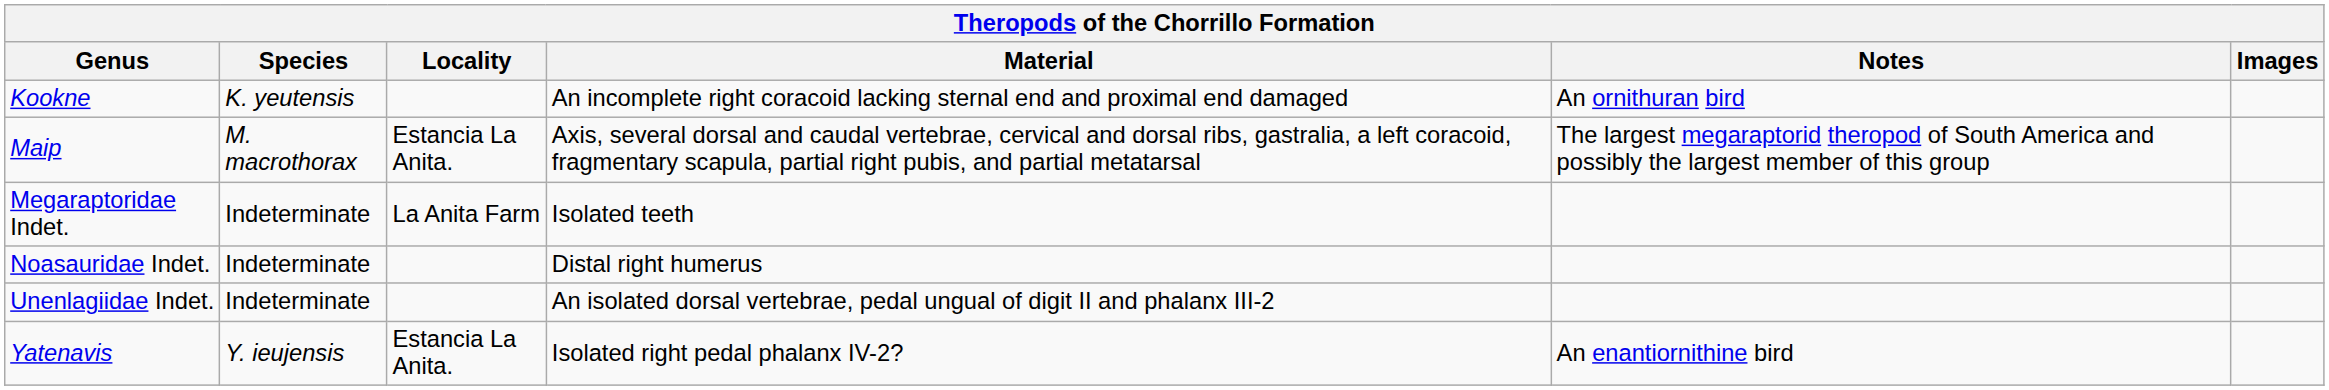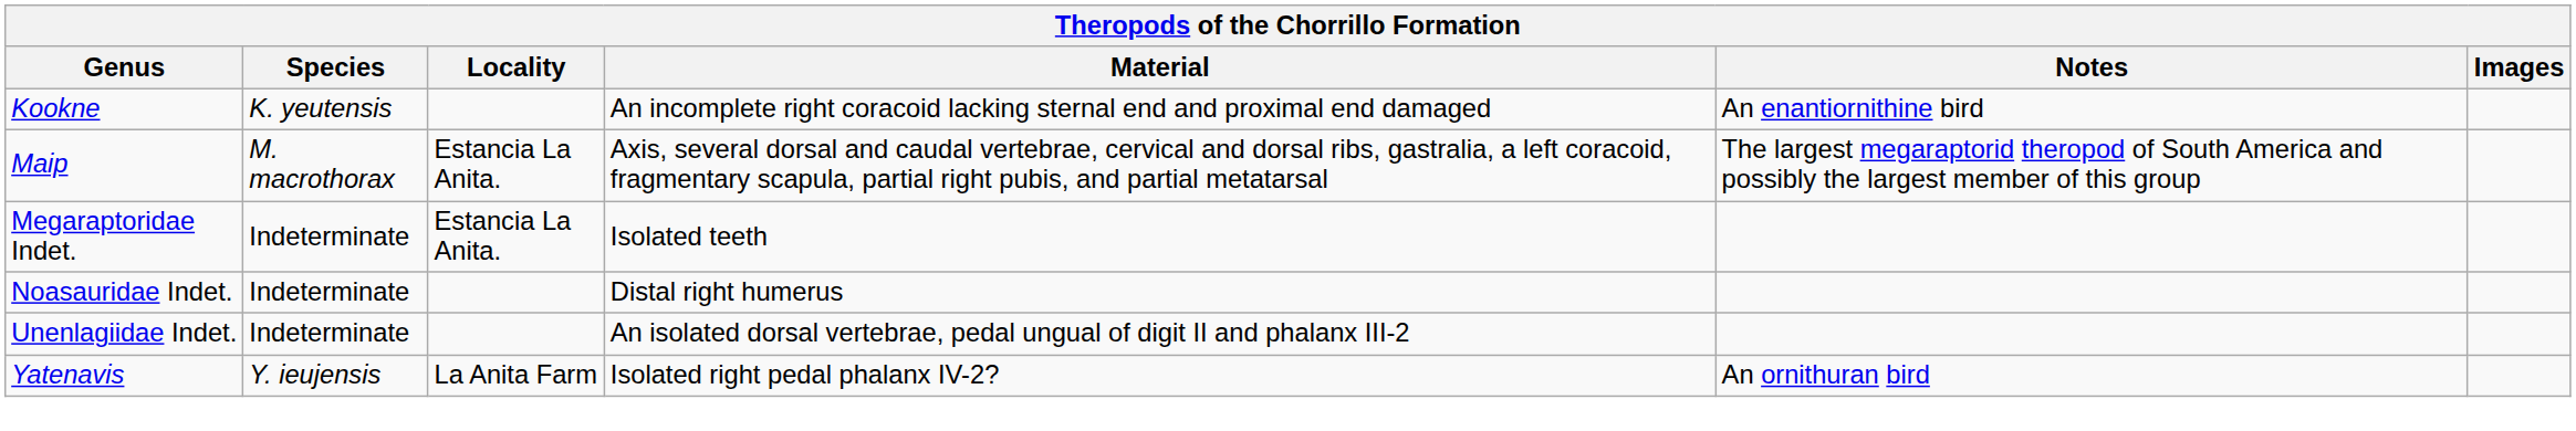Kookne | Notes: An ornithuran bird -> An enantiornithine bird
Megaraptoridae Indet. | Locality: La Anita Farm -> Estancia La Anita.
Yatenavis | Locality: Estancia La Anita. -> La Anita Farm
Yatenavis | Notes: An enantiornithine bird -> An ornithuran bird
